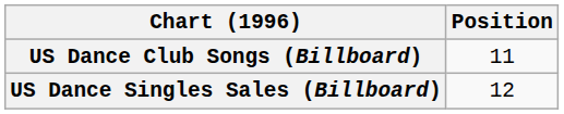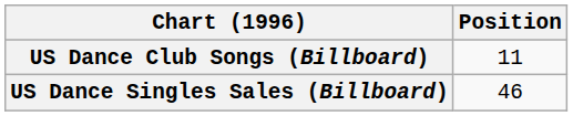US Dance Singles Sales (Billboard) | Position: 12 -> 46
